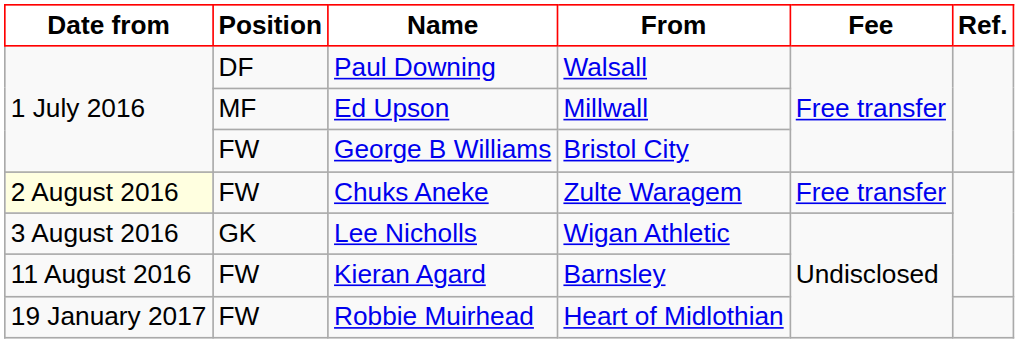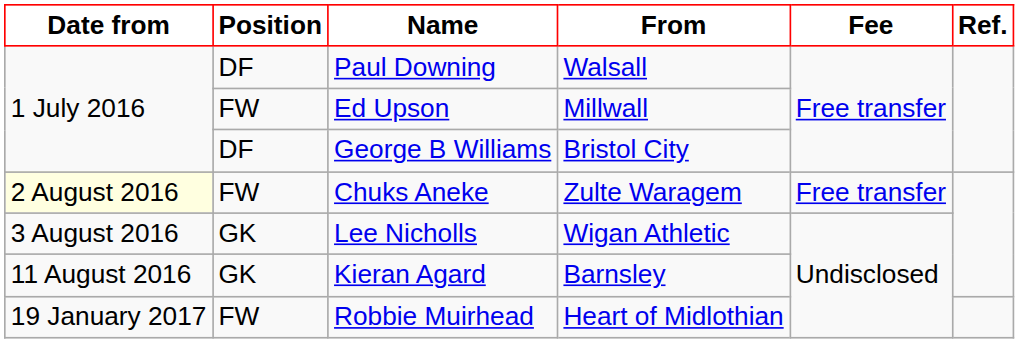Ed Upson | Position: MF -> FW
George B Williams | Position: FW -> DF
Kieran Agard | Position: FW -> GK
